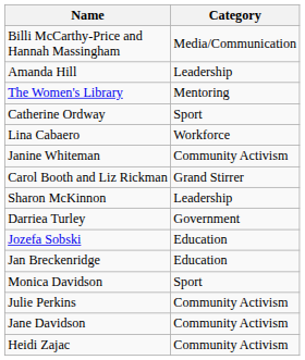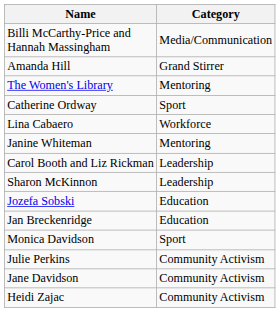Amanda Hill | Category: Leadership -> Grand Stirrer
Janine Whiteman | Category: Community Activism -> Mentoring
Carol Booth and Liz Rickman | Category: Grand Stirrer -> Leadership
- row: Darriea Turley | Government
